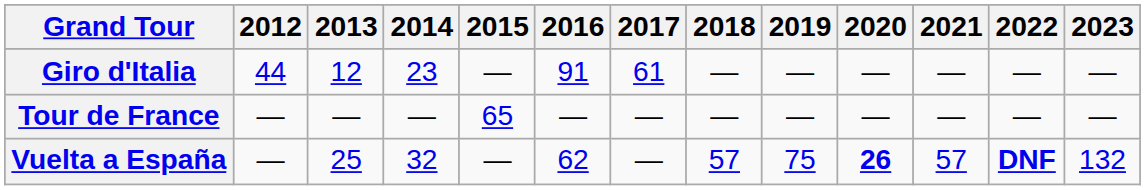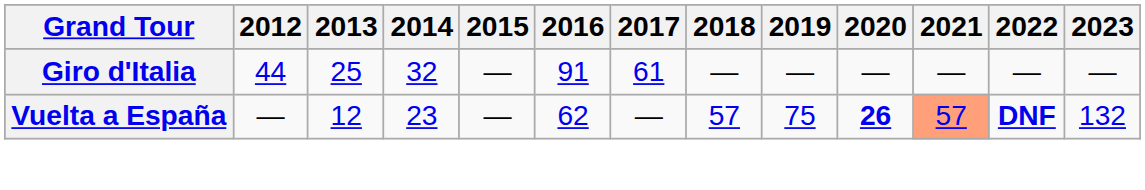Giro d'Italia | 2013: 12 -> 25
Giro d'Italia | 2014: 23 -> 32
- row: Tour de France | — | — | — | 65 | — | — | — | — | — | — | — | —
Vuelta a España | 2013: 25 -> 12
Vuelta a España | 2014: 32 -> 23
Vuelta a España | 2021: no background -> lightsalmon background
